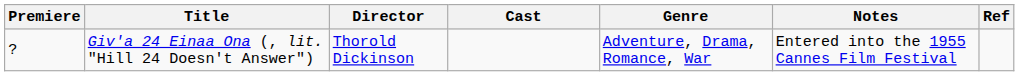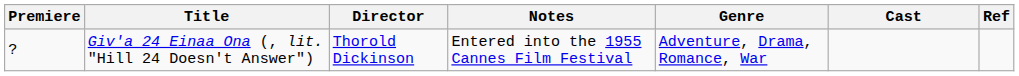columns swapped: Cast <-> Notes
